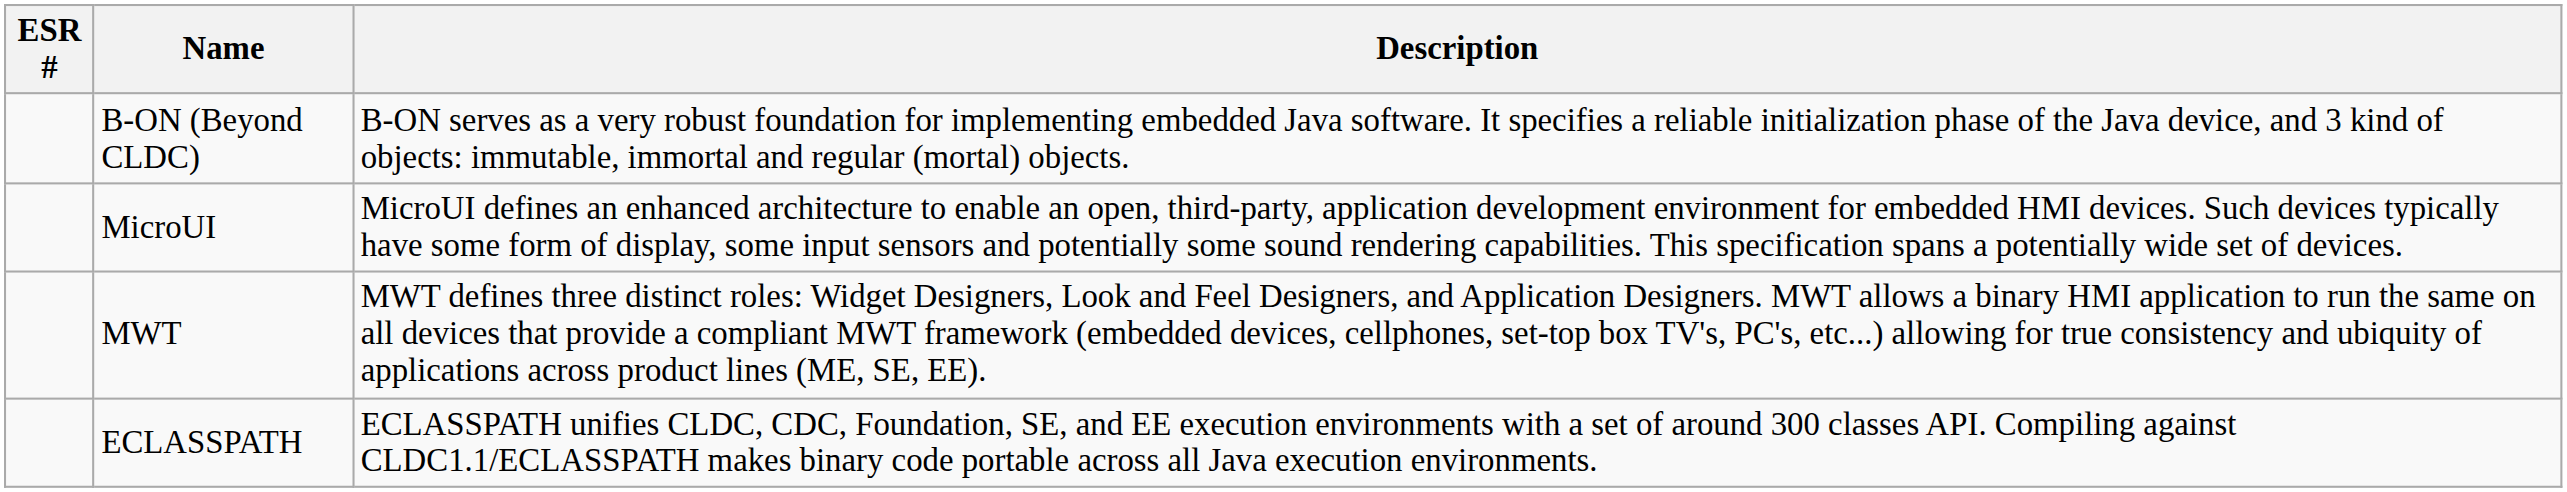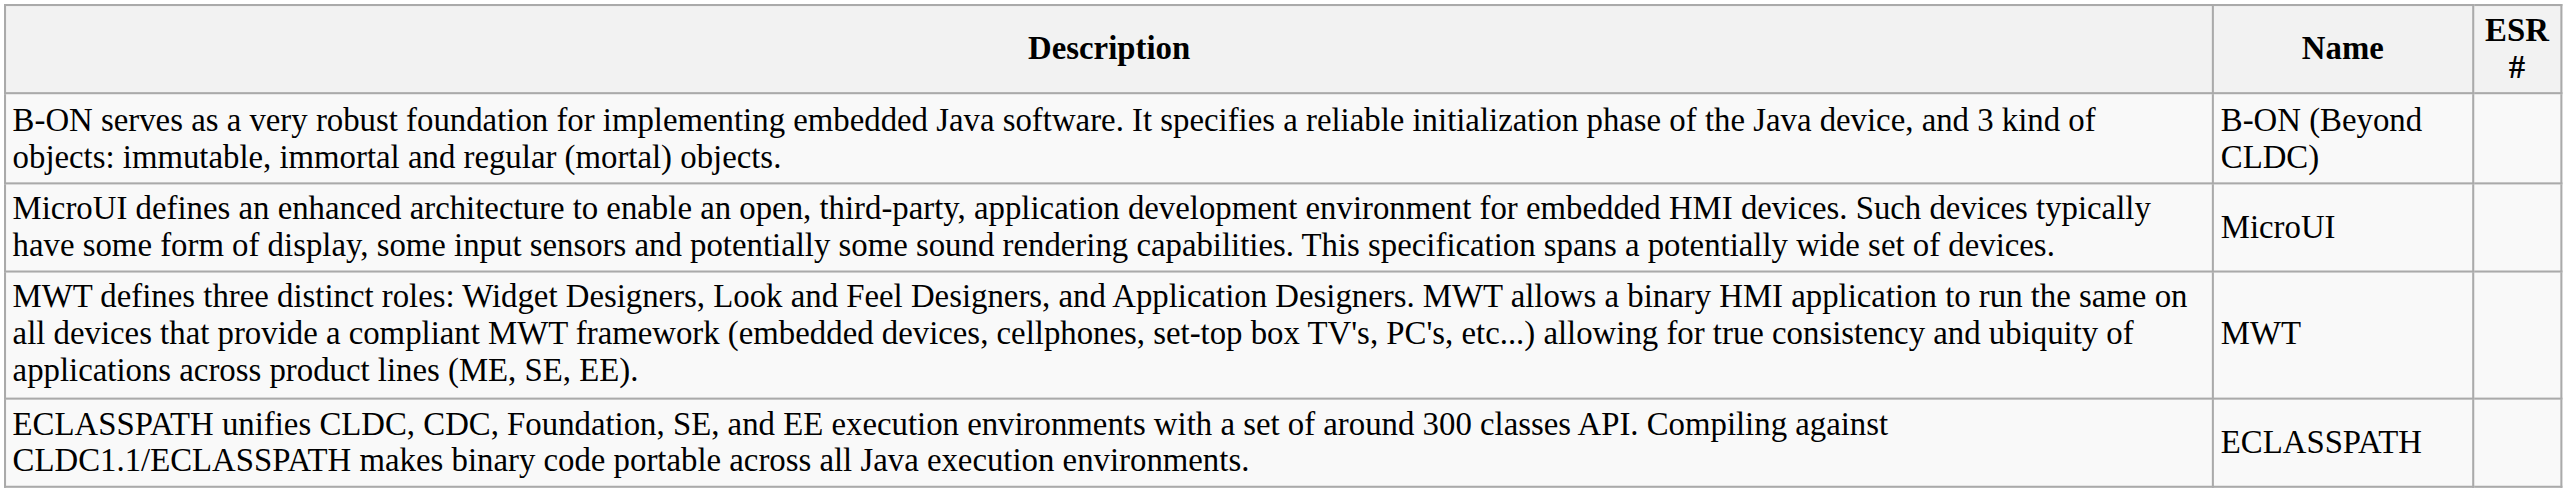columns swapped: ESR # <-> Description
